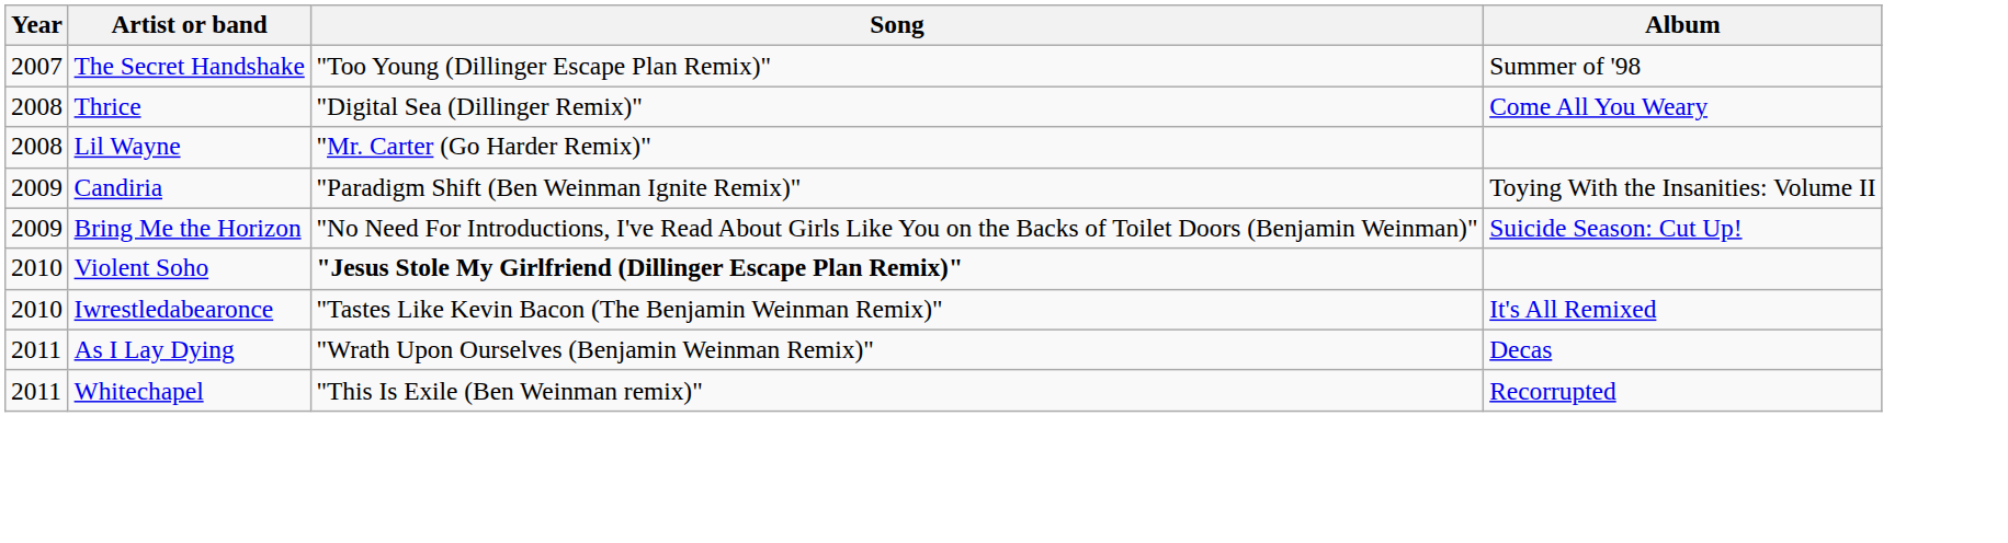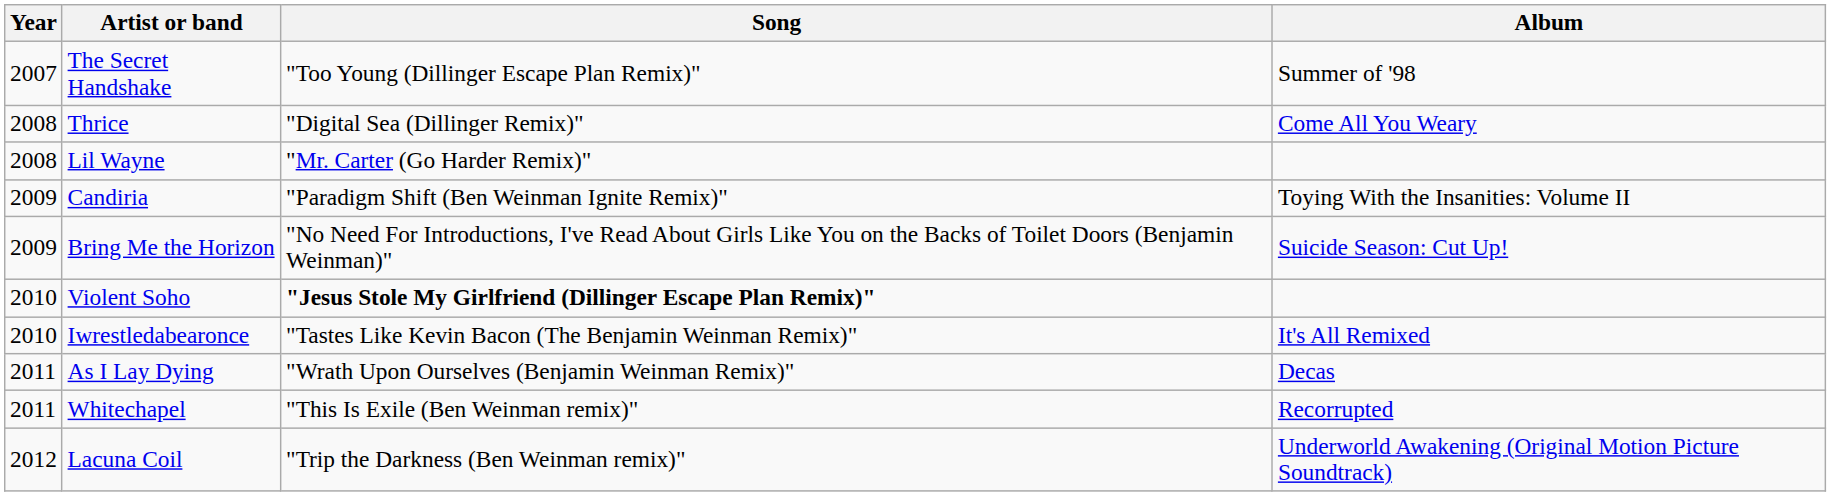+ row: 2012 | Lacuna Coil | "Trip the Darkness (Ben Weinman remix)" | Underworld Awakening (Original Motion Picture Soundtrack)
